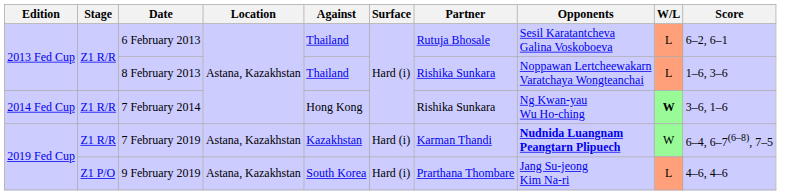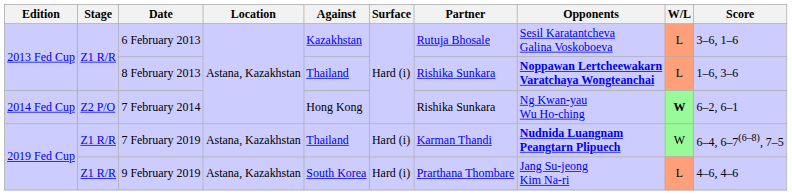6 February 2013 | Against: Thailand -> Kazakhstan
6 February 2013 | Score: 6–2, 6–1 -> 3–6, 1–6
8 February 2013 | Opponents: normal -> bold
7 February 2014 | Stage: Z1 R/R -> Z2 P/O
7 February 2014 | Score: 3–6, 1–6 -> 6–2, 6–1
7 February 2019 | Against: Kazakhstan -> Thailand
9 February 2019 | Stage: Z1 P/O -> Z1 R/R
